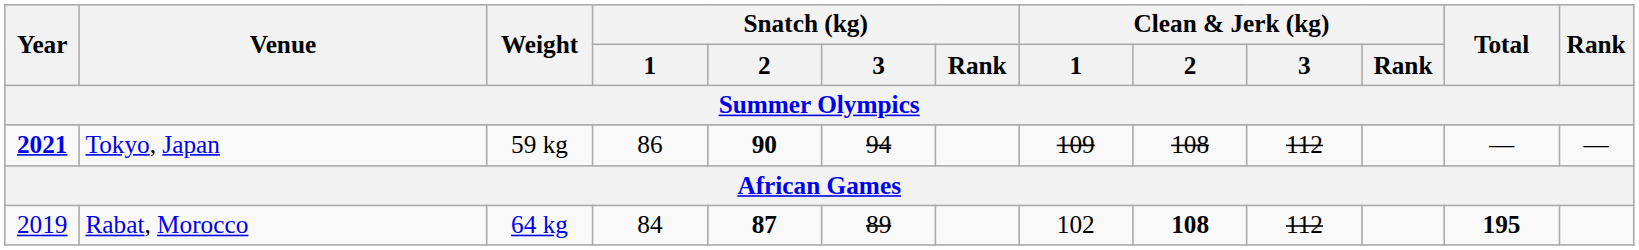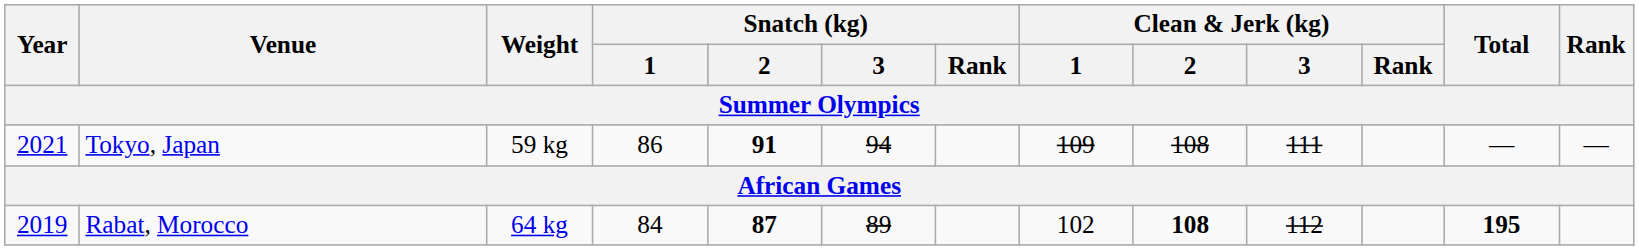Tokyo, Japan | Year: bold -> normal
Tokyo, Japan | Snatch (kg) / 2: 90 -> 91
Tokyo, Japan | Clean & Jerk (kg) / 3: 112 -> 111
